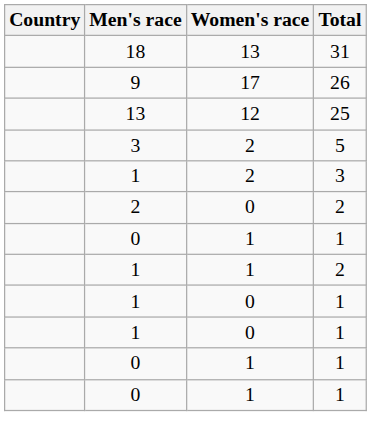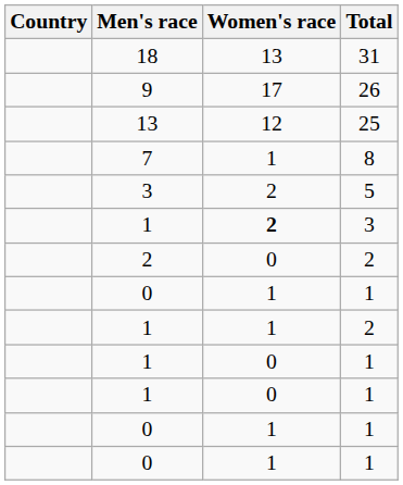+ row: 7 | 1 | 8
1 / 3 | Women's race: normal -> bold
